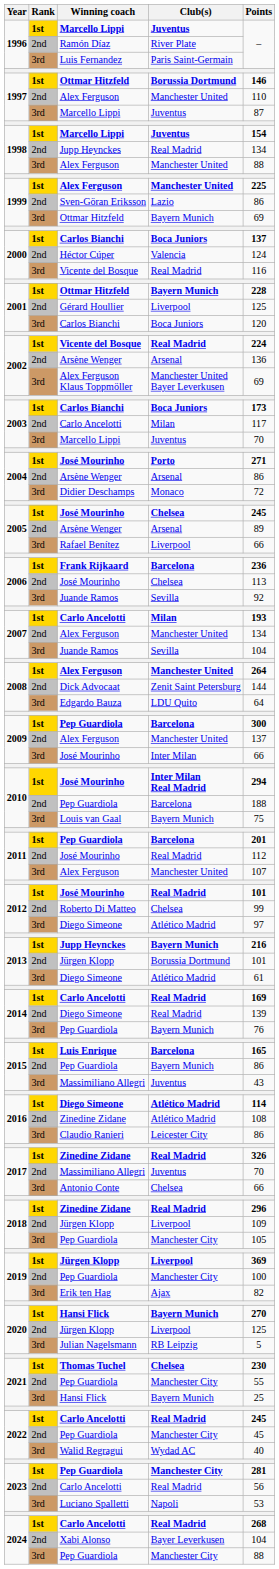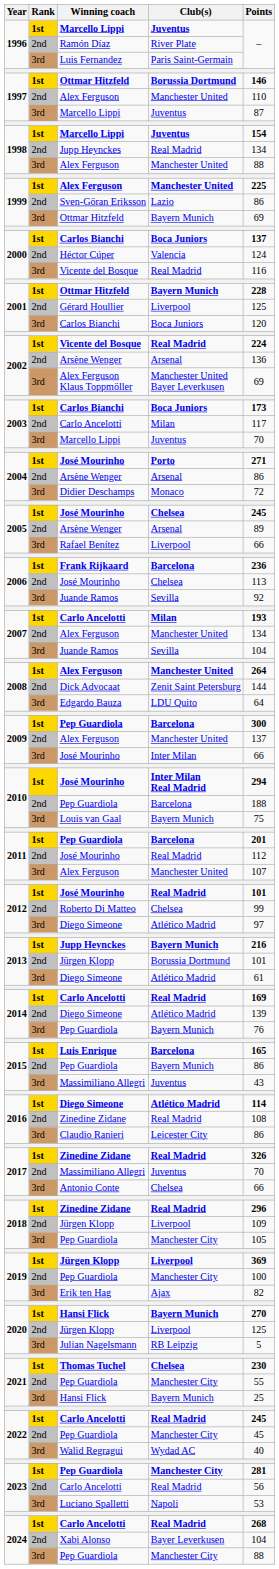2014 / Diego Simeone | Club(s): Real Madrid -> Atlético Madrid
2016 / Zinedine Zidane | Club(s): Atlético Madrid -> Real Madrid
